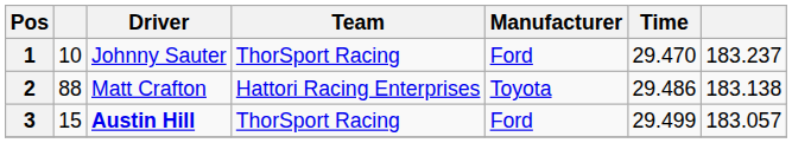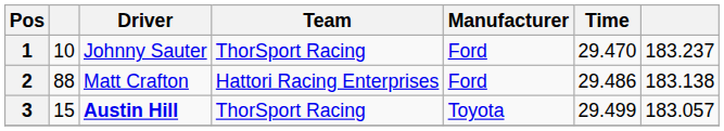2 | Manufacturer: Toyota -> Ford
3 | Manufacturer: Ford -> Toyota
